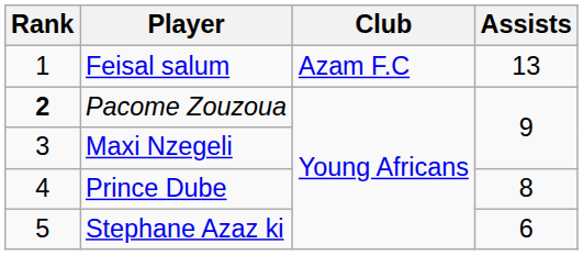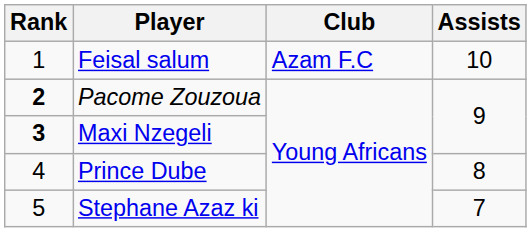Feisal salum | Assists: 13 -> 10
Maxi Nzegeli | Rank: normal -> bold
Stephane Azaz ki | Assists: 6 -> 7
